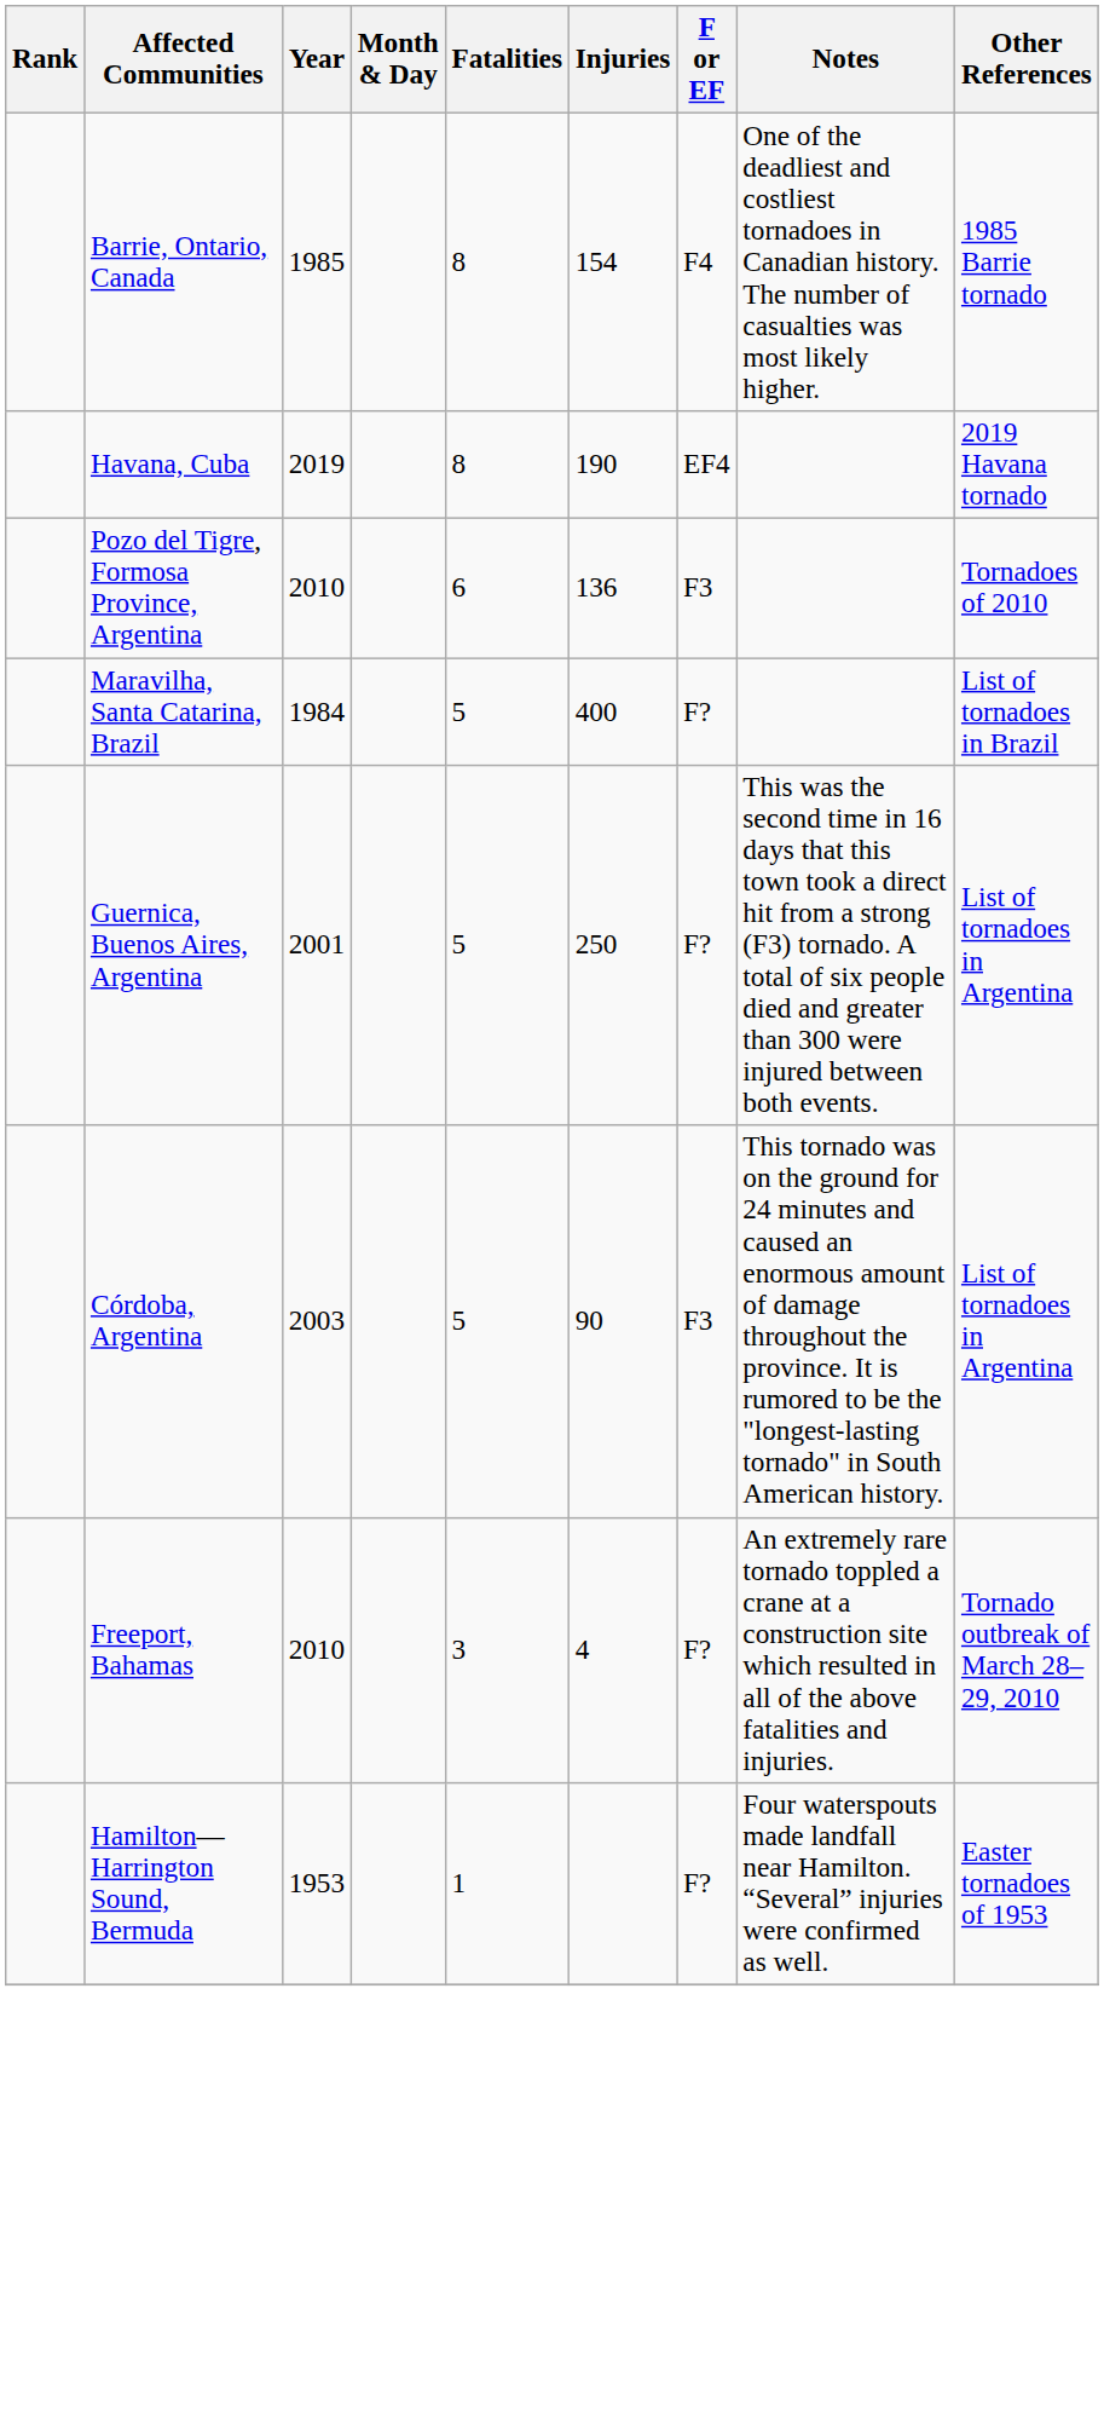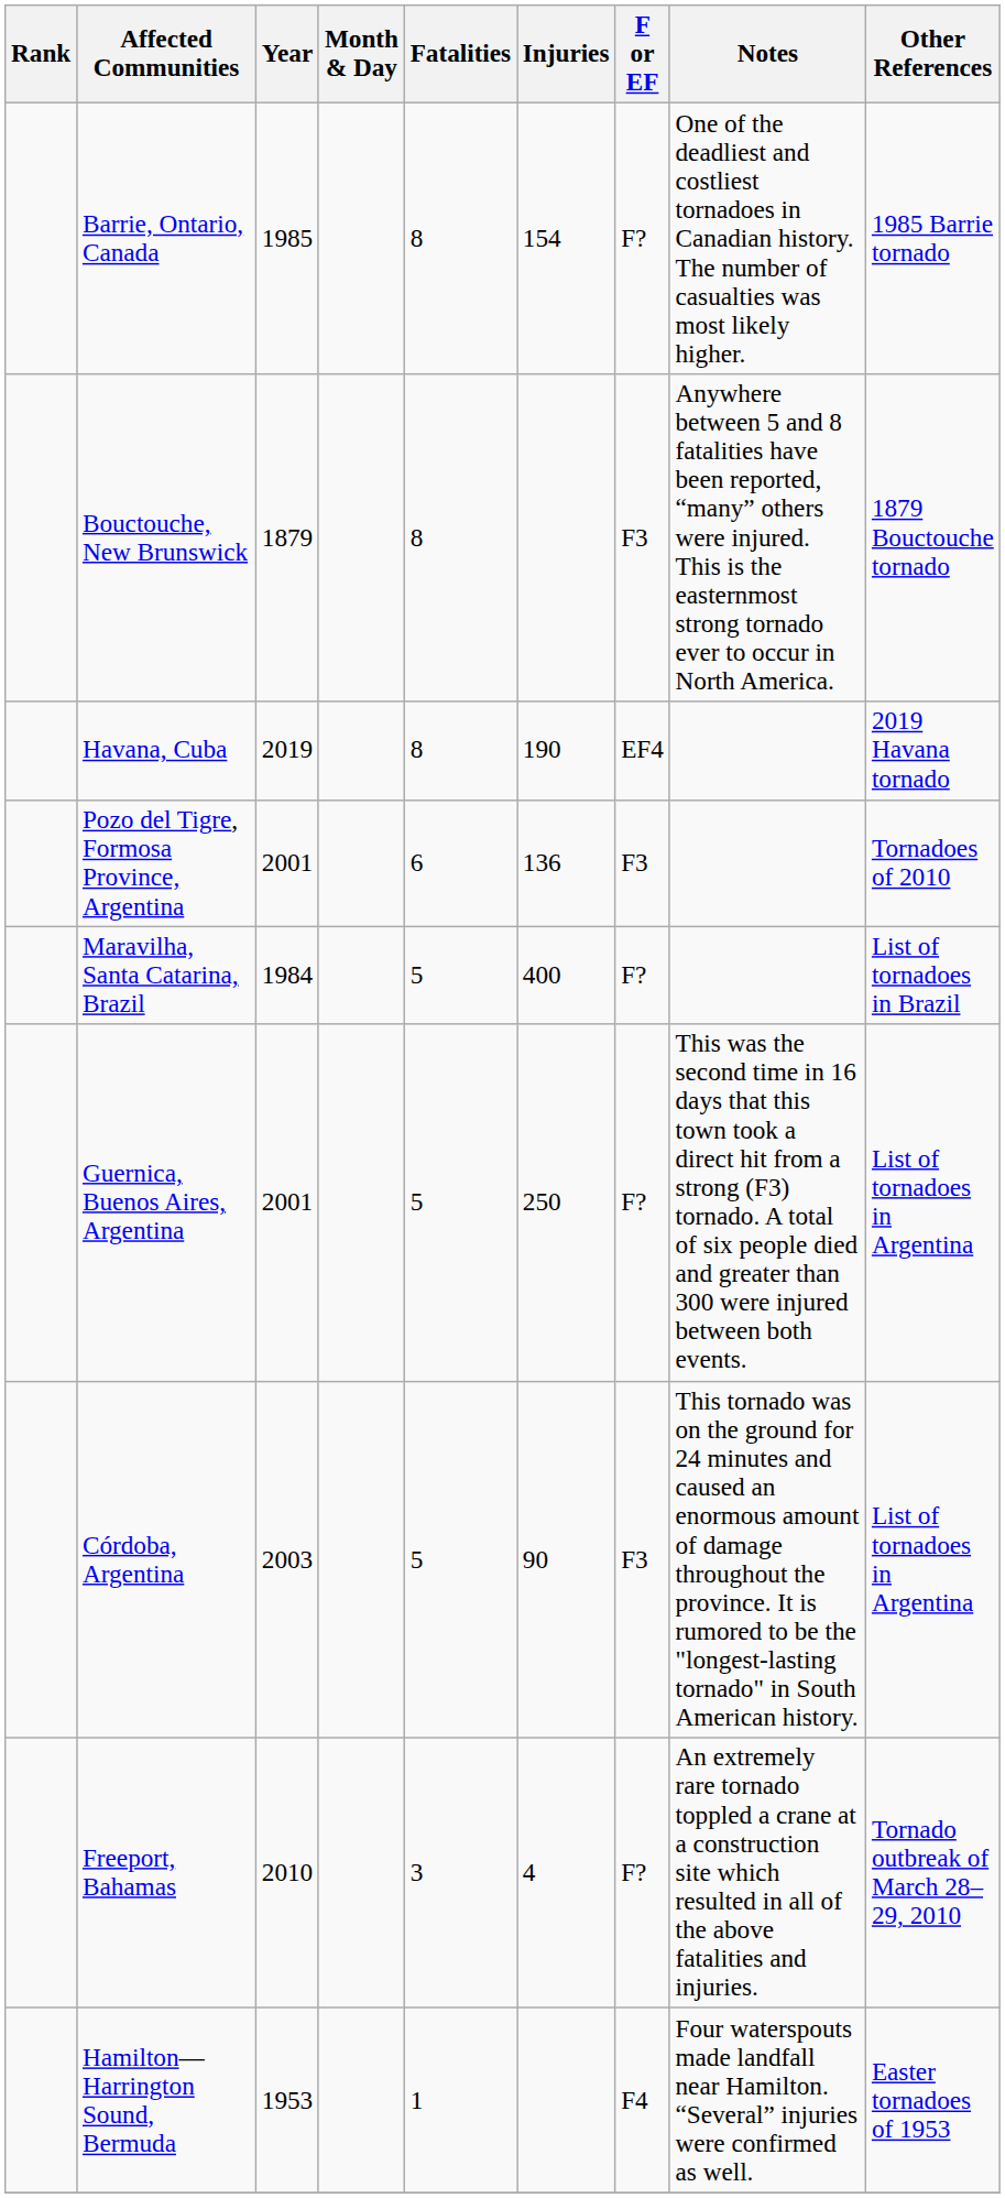Barrie, Ontario, Canada | F or EF: F4 -> F?
+ row: Bouctouche, New Brunswick | 1879 | 8 | F3 | Anywhere between 5 and 8 fatalities have been reported, “many” others were injured. This is the easternmost strong tornado ever to occur in North America. | 1879 Bouctouche tornado
Pozo del Tigre, Formosa Province, Argentina | Year: 2010 -> 2001
Hamilton—Harrington Sound, Bermuda | F or EF: F? -> F4
